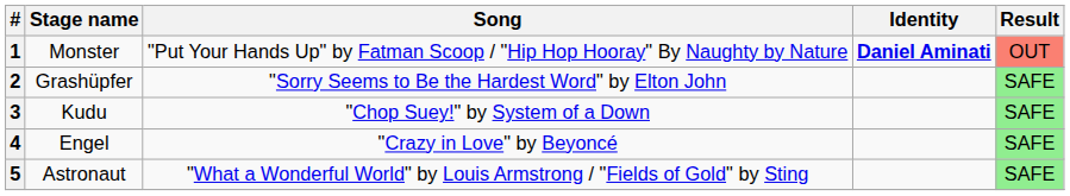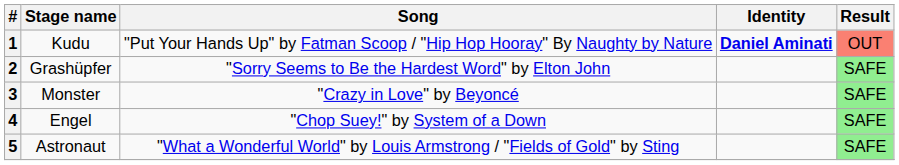1 | Stage name: Monster -> Kudu
3 | Stage name: Kudu -> Monster
3 | Song: "Chop Suey!" by System of a Down -> "Crazy in Love" by Beyoncé
4 | Song: "Crazy in Love" by Beyoncé -> "Chop Suey!" by System of a Down
